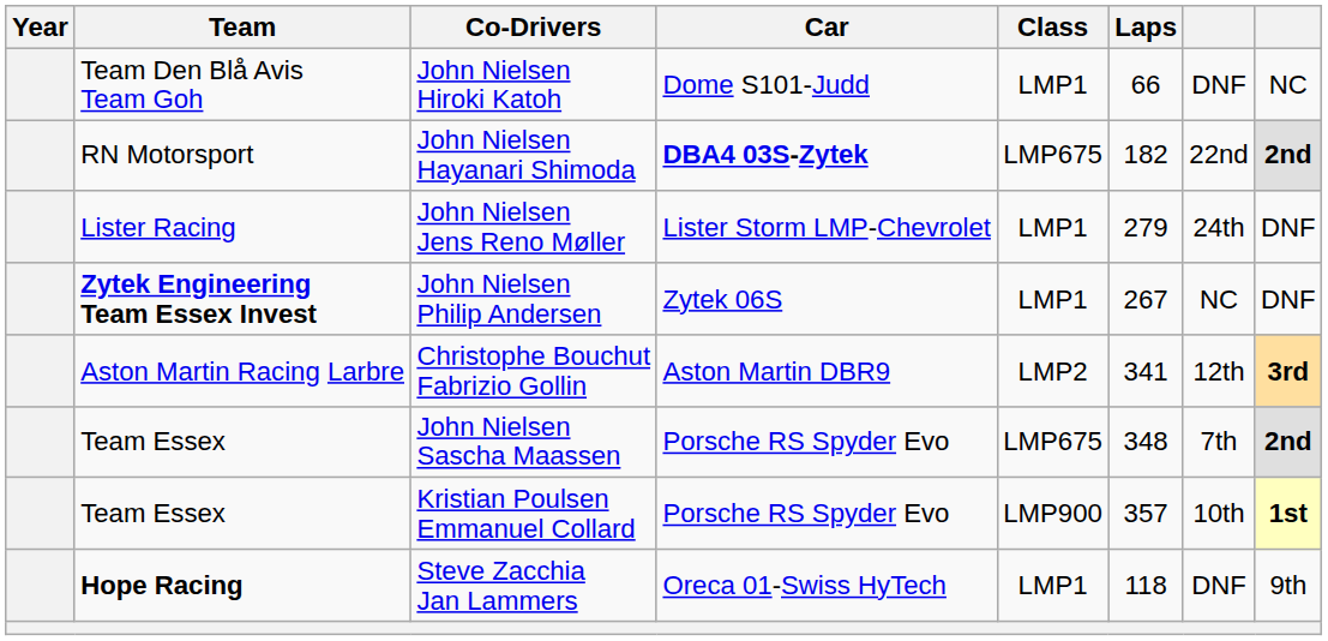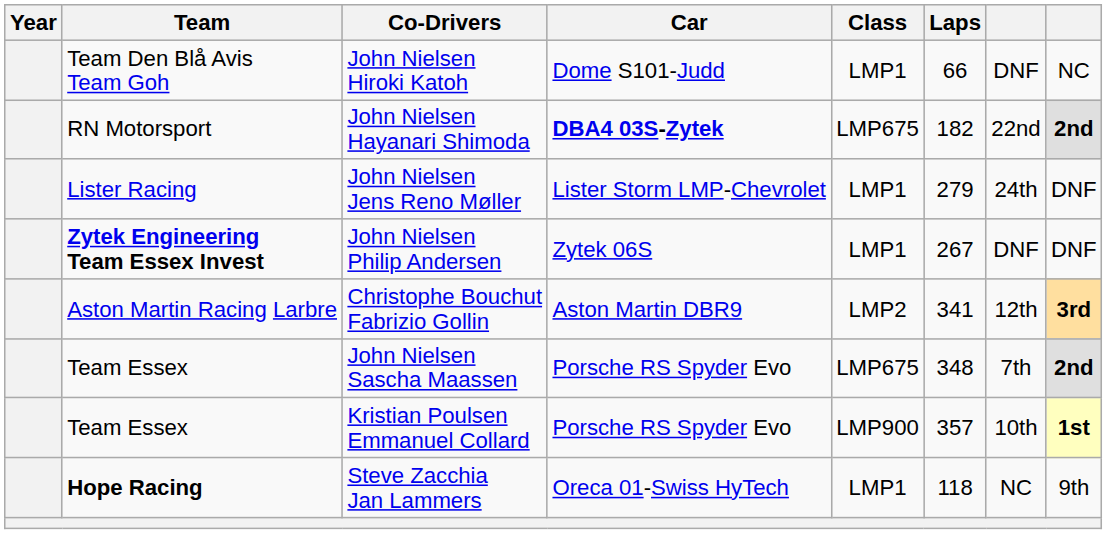John Nielsen Philip Andersen | column 7: NC -> DNF
Steve Zacchia Jan Lammers | column 7: DNF -> NC
